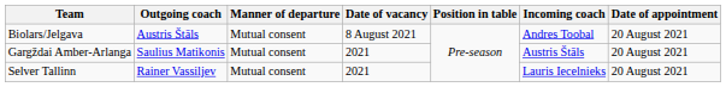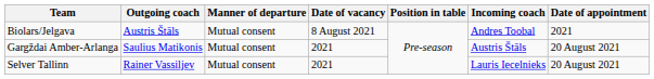Biolars/Jelgava | Date of appointment: 20 August 2021 -> 2021
